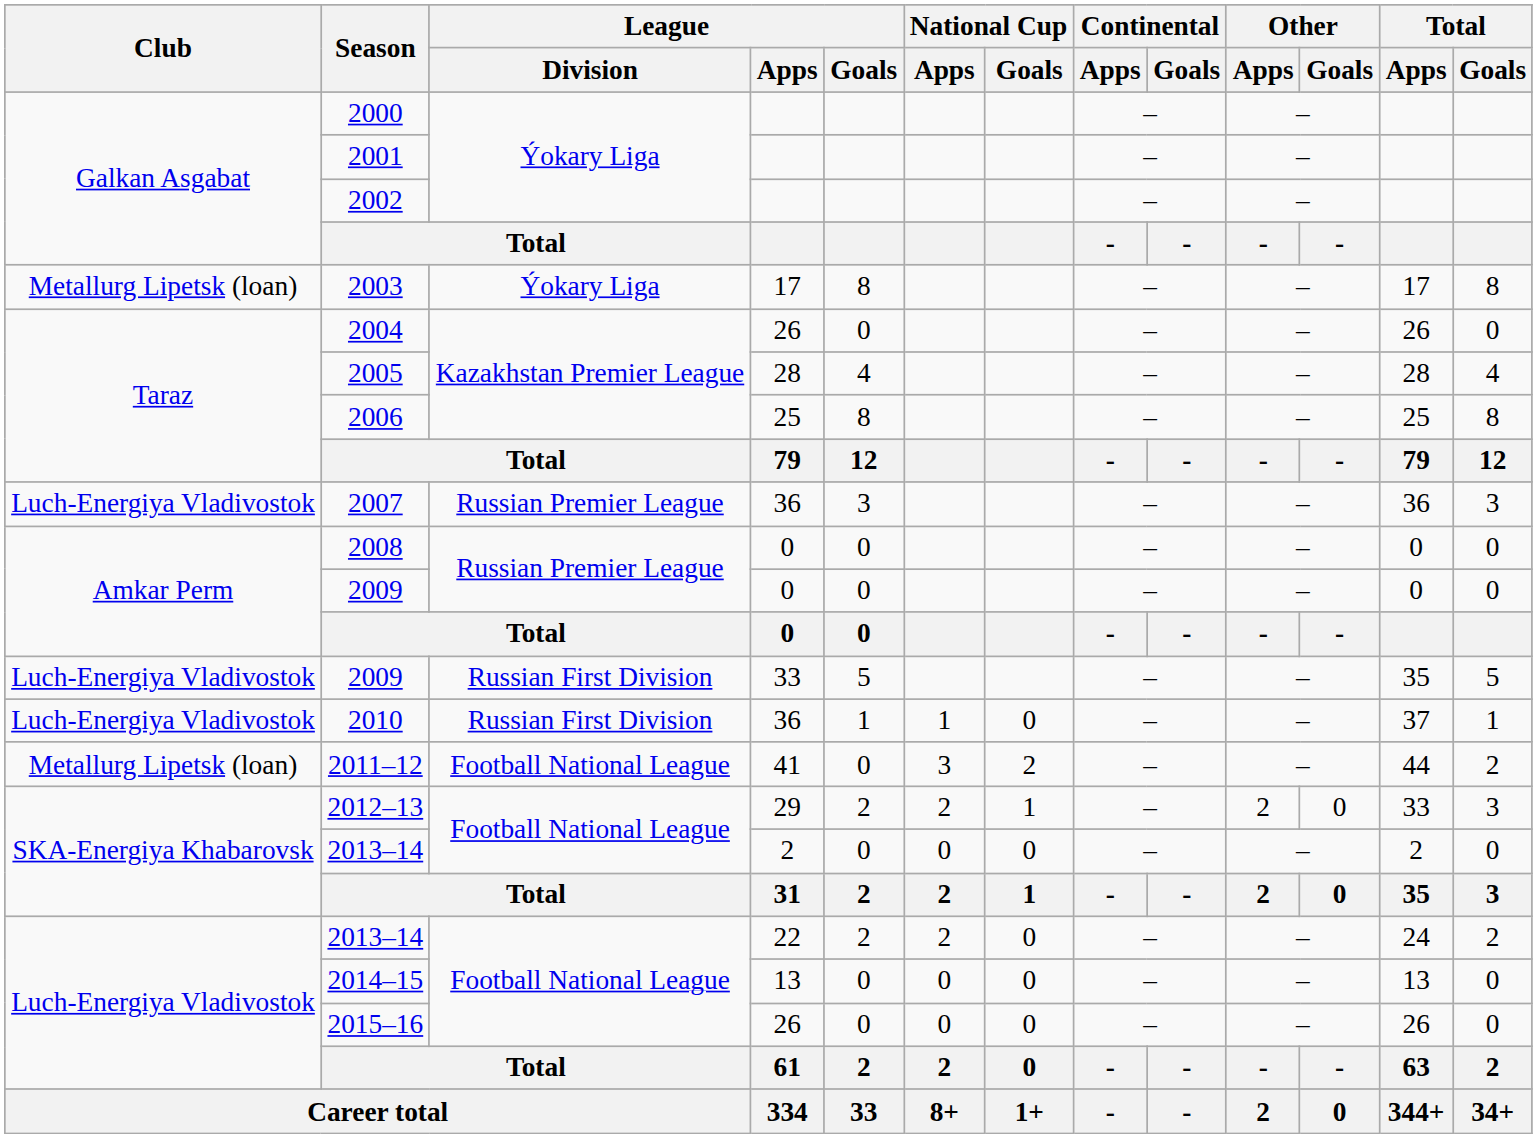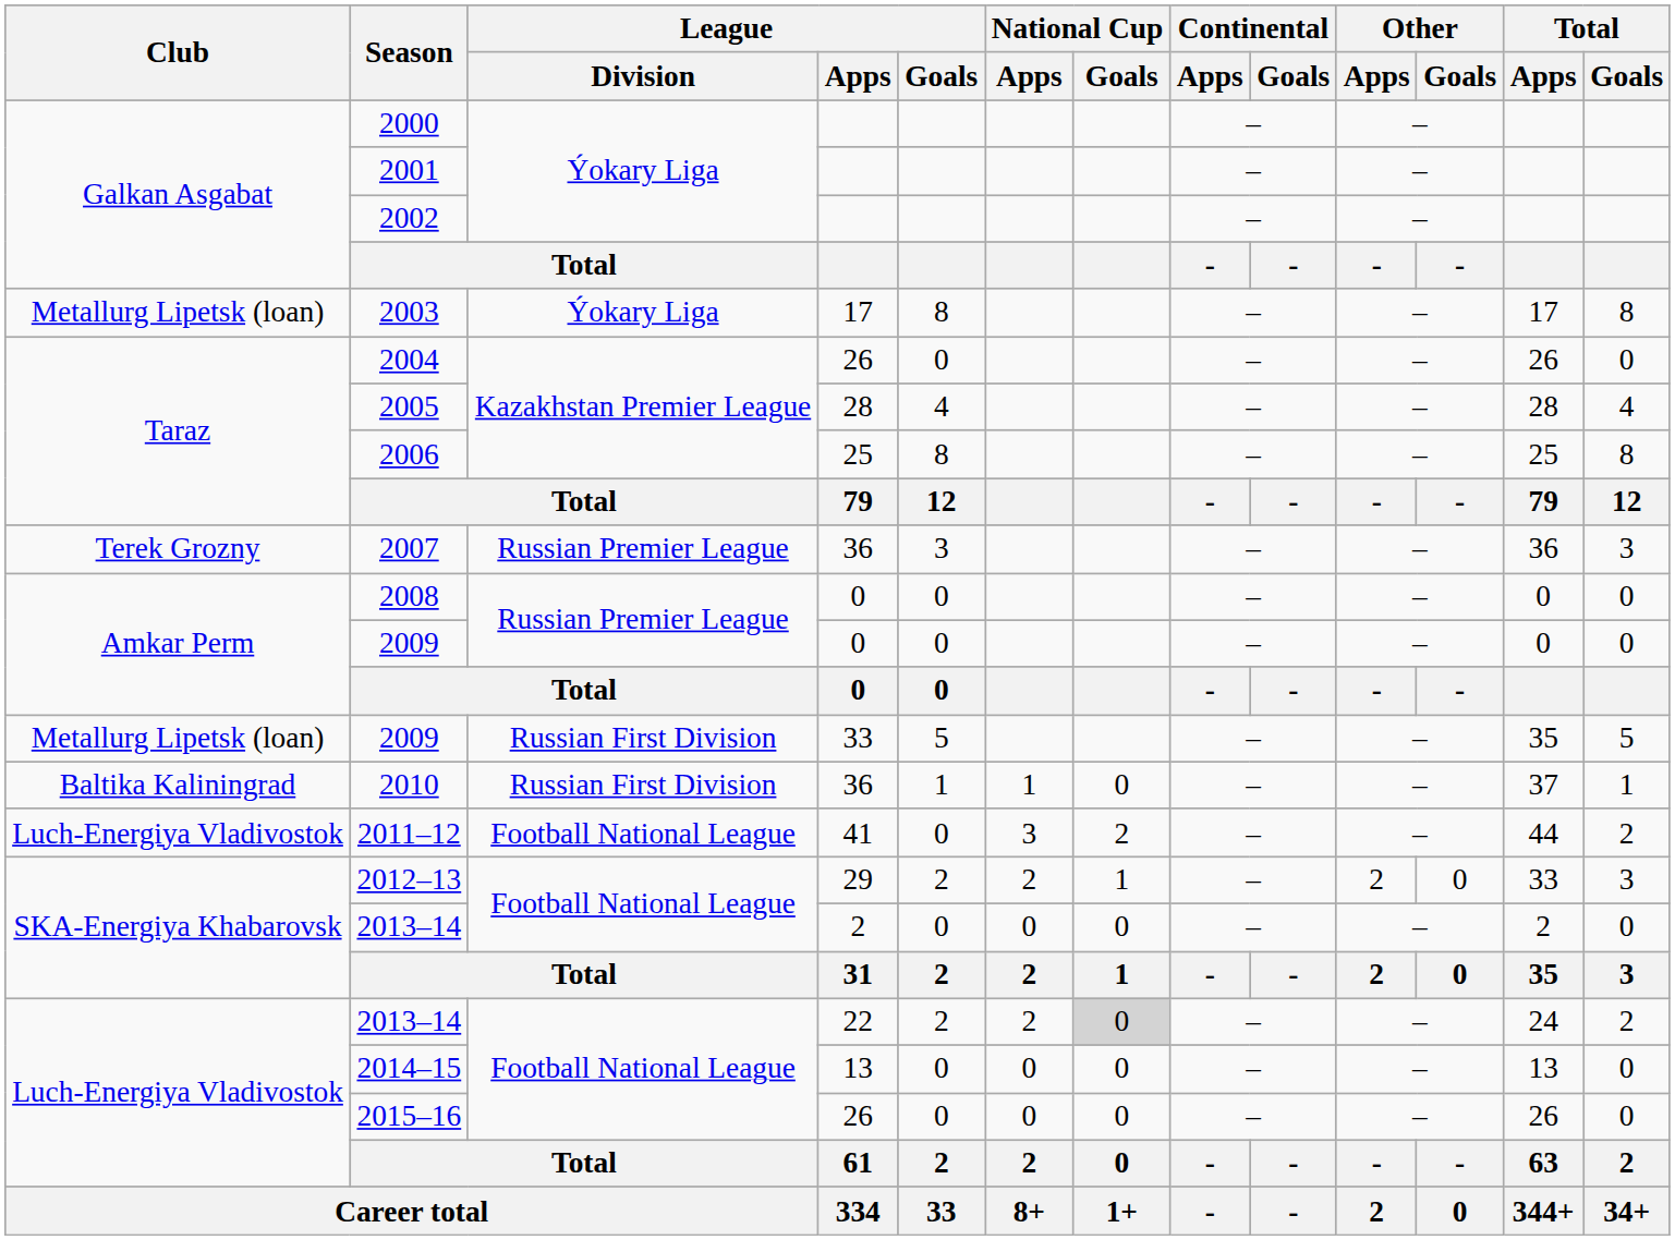2007 | Club: Luch-Energiya Vladivostok -> Terek Grozny
2009 / 33 | Club: Luch-Energiya Vladivostok -> Metallurg Lipetsk (loan)
2010 | Club: Luch-Energiya Vladivostok -> Baltika Kaliningrad
2011–12 | Club: Metallurg Lipetsk (loan) -> Luch-Energiya Vladivostok
2013–14 / 22 | National Cup / Goals: no background -> lightgrey background
